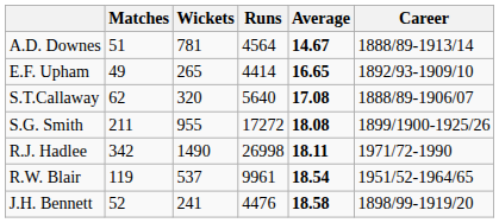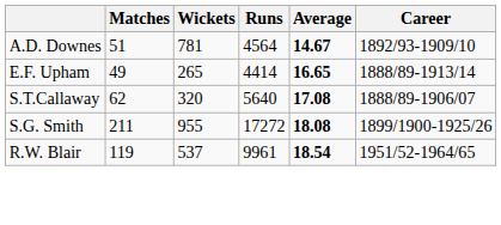A.D. Downes | Career: 1888/89-1913/14 -> 1892/93-1909/10
E.F. Upham | Career: 1892/93-1909/10 -> 1888/89-1913/14
- row: R.J. Hadlee | 342 | 1490 | 26998 | 18.11 | 1971/72-1990
- row: J.H. Bennett | 52 | 241 | 4476 | 18.58 | 1898/99-1919/20
